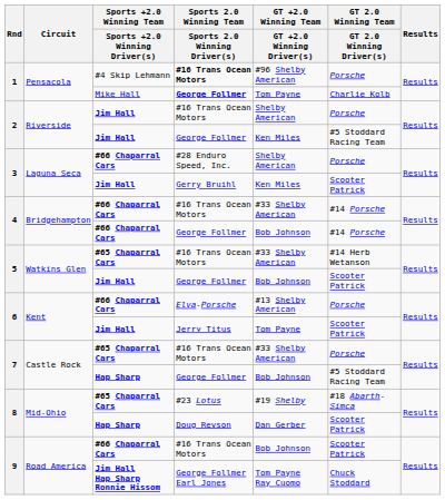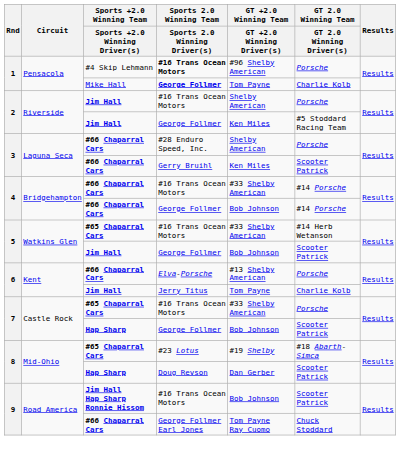3 / Gerry Bruihl | Sports +2.0 Winning Team / Sports +2.0 Winning Driver(s): Jim Hall -> #66 Chaparral Cars
6 / Jerry Titus | GT 2.0 Winning Team / GT 2.0 Winning Driver(s): Scooter Patrick -> Charlie Kolb
7 / George Follmer | GT 2.0 Winning Team / GT 2.0 Winning Driver(s): #5 Stoddard Racing Team -> Scooter Patrick
9 / #16 Trans Ocean Motors | Sports +2.0 Winning Team / Sports +2.0 Winning Driver(s): #66 Chaparral Cars -> Jim Hall Hap Sharp Ronnie Hissom
9 / George Follmer Earl Jones | Sports +2.0 Winning Team / Sports +2.0 Winning Driver(s): Jim Hall Hap Sharp Ronnie Hissom -> #66 Chaparral Cars
